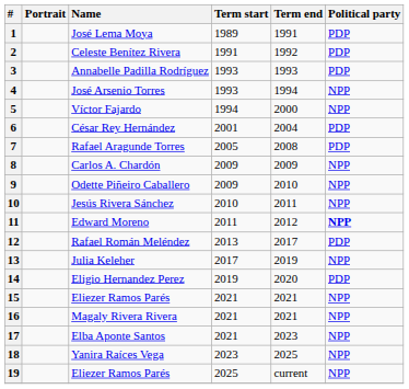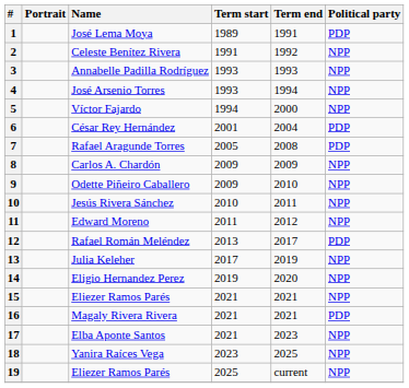2 | Political party: PDP -> NPP
3 | Political party: PDP -> NPP
11 | Political party: bold -> normal
14 | Political party: PDP -> NPP
16 | Political party: NPP -> PDP
